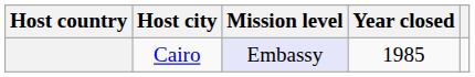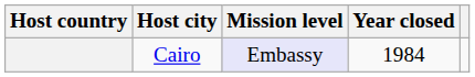Cairo | Year closed: 1985 -> 1984
